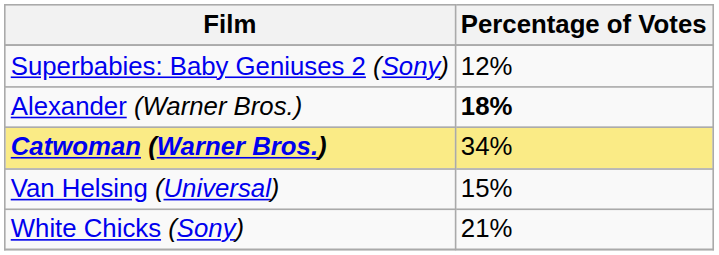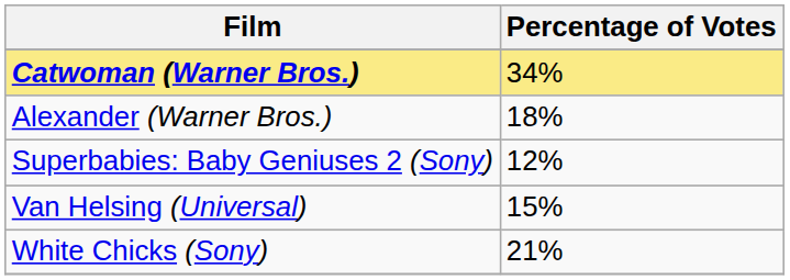rows swapped: Catwoman (Warner Bros.) <-> Superbabies: Baby Geniuses 2 (Sony)
Alexander (Warner Bros.) | Percentage of Votes: bold -> normal
